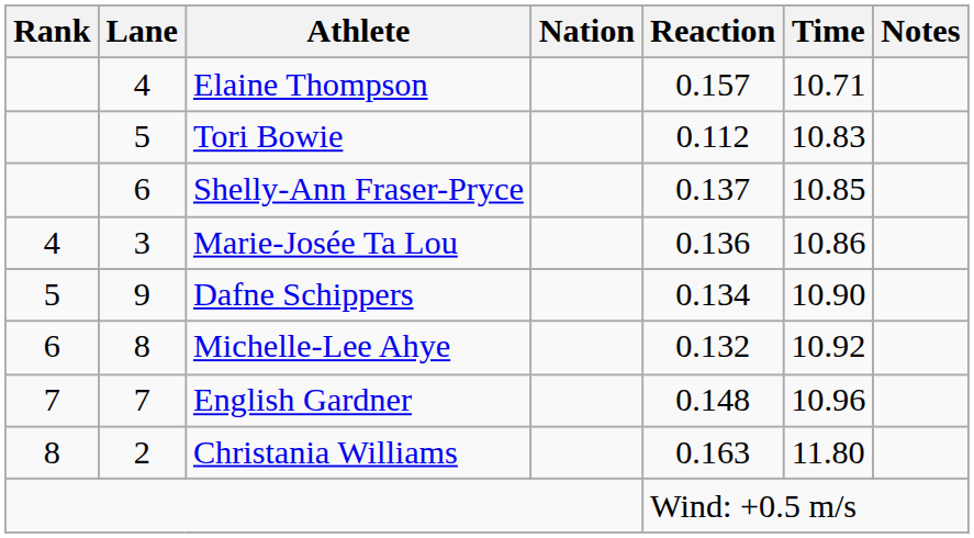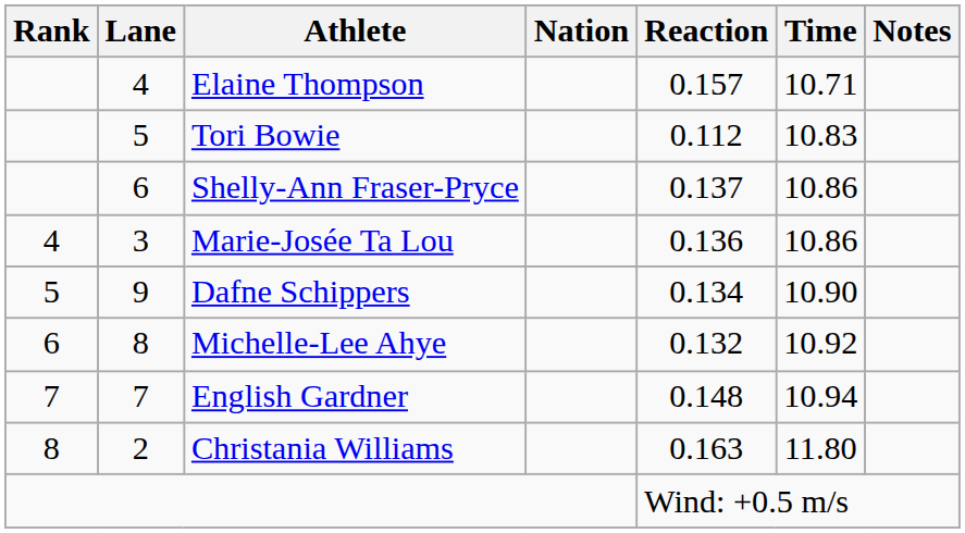Shelly-Ann Fraser-Pryce | Time: 10.85 -> 10.86
English Gardner | Time: 10.96 -> 10.94
